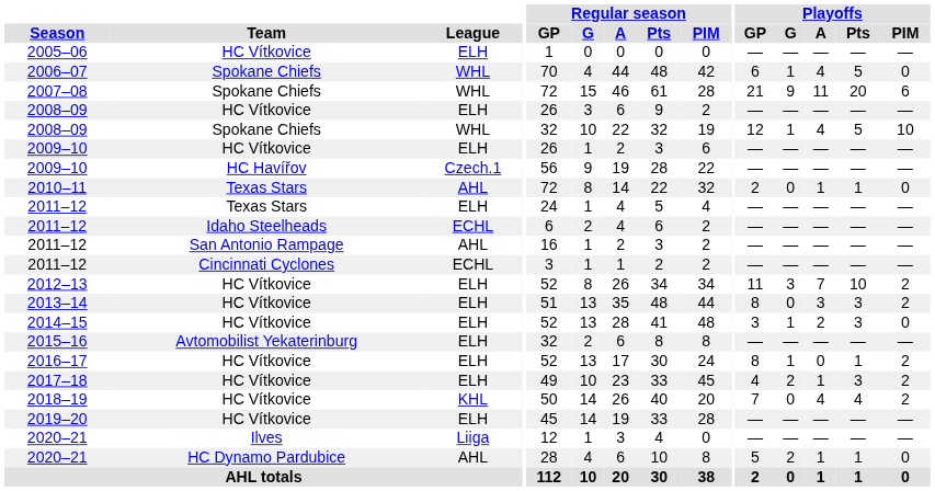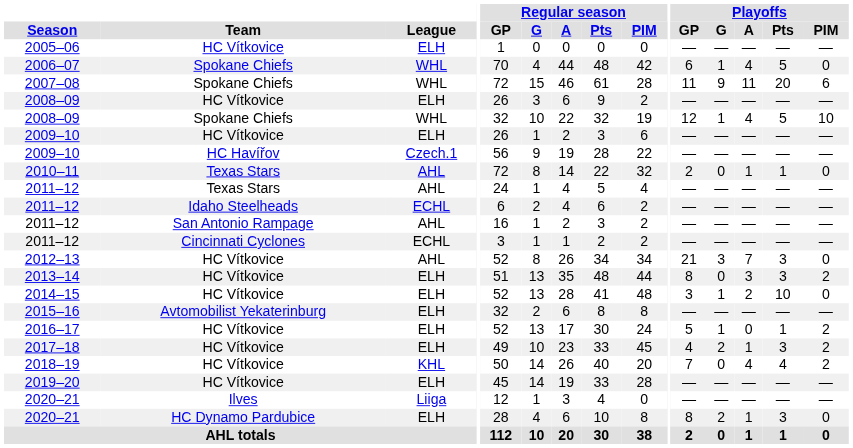2007–08 | Playoffs / GP: 21 -> 11
2011–12 / Texas Stars | League: ELH -> AHL
2012–13 | League: ELH -> AHL
2012–13 | Playoffs / GP: 11 -> 21
2012–13 | Playoffs / Pts: 10 -> 3
2012–13 | Playoffs / PIM: 2 -> 0
2014–15 | Playoffs / Pts: 3 -> 10
2016–17 | Playoffs / GP: 8 -> 5
2020–21 / HC Dynamo Pardubice | League: AHL -> ELH
2020–21 / HC Dynamo Pardubice | Playoffs / GP: 5 -> 8
2020–21 / HC Dynamo Pardubice | Playoffs / Pts: 1 -> 3
